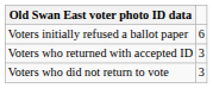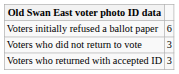rows swapped: Voters who returned with accepted ID <-> Voters who did not return to vote
